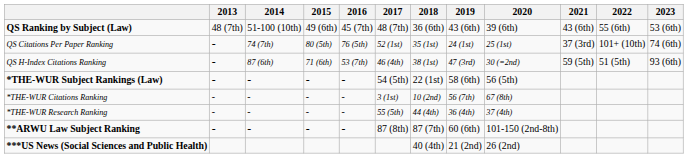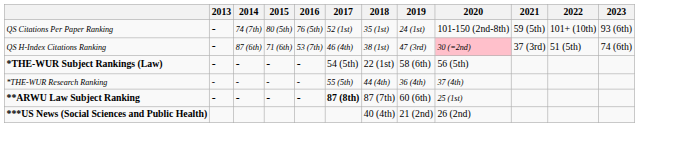- row: QS Ranking by Subject (Law) | 48 (7th) | 51-100 (10th) | 49 (6th) | 45 (7th) | 48 (7th) | 36 (6th) | 43 (6th) | 39 (6th) | 43 (6th) | 55 (6th) | 53 (6th)
QS Citations Per Paper Ranking | 2020: 25 (1st) -> 101-150 (2nd-8th)
QS Citations Per Paper Ranking | 2021: 37 (3rd) -> 59 (5th)
QS Citations Per Paper Ranking | 2023: 74 (6th) -> 93 (6th)
QS H-Index Citations Ranking | 2020: no background -> pink background
QS H-Index Citations Ranking | 2021: 59 (5th) -> 37 (3rd)
QS H-Index Citations Ranking | 2023: 93 (6th) -> 74 (6th)
- row: *THE-WUR Citations Ranking | - | - | - | - | 3 (1st) | 10 (2nd) | 56 (7th) | 67 (8th)
**ARWU Law Subject Ranking | 2017: normal -> bold
**ARWU Law Subject Ranking | 2020: 101-150 (2nd-8th) -> 25 (1st)
